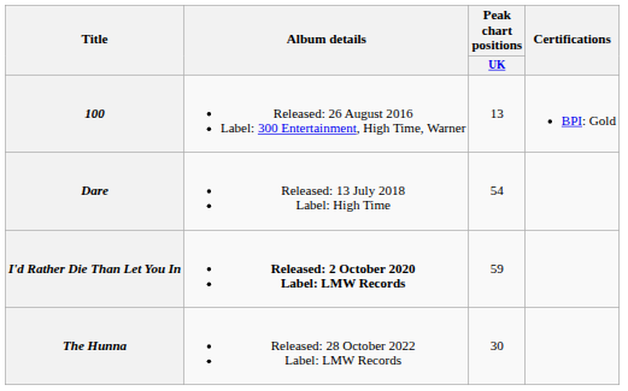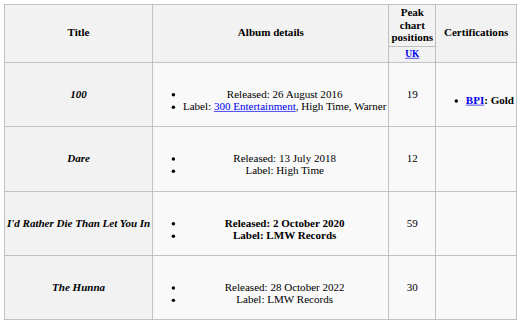100 | Peak chart positions / UK: 13 -> 19
100 | Certifications: normal -> bold
Dare | Peak chart positions / UK: 54 -> 12
